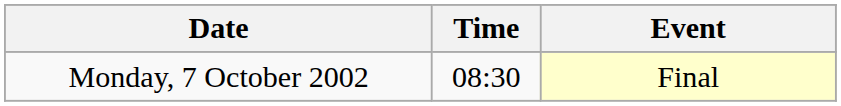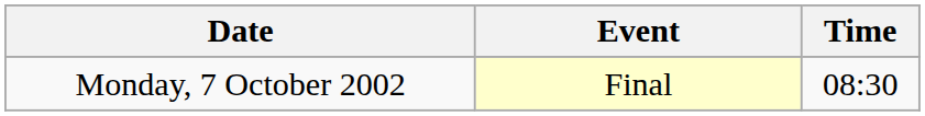columns swapped: Time <-> Event
